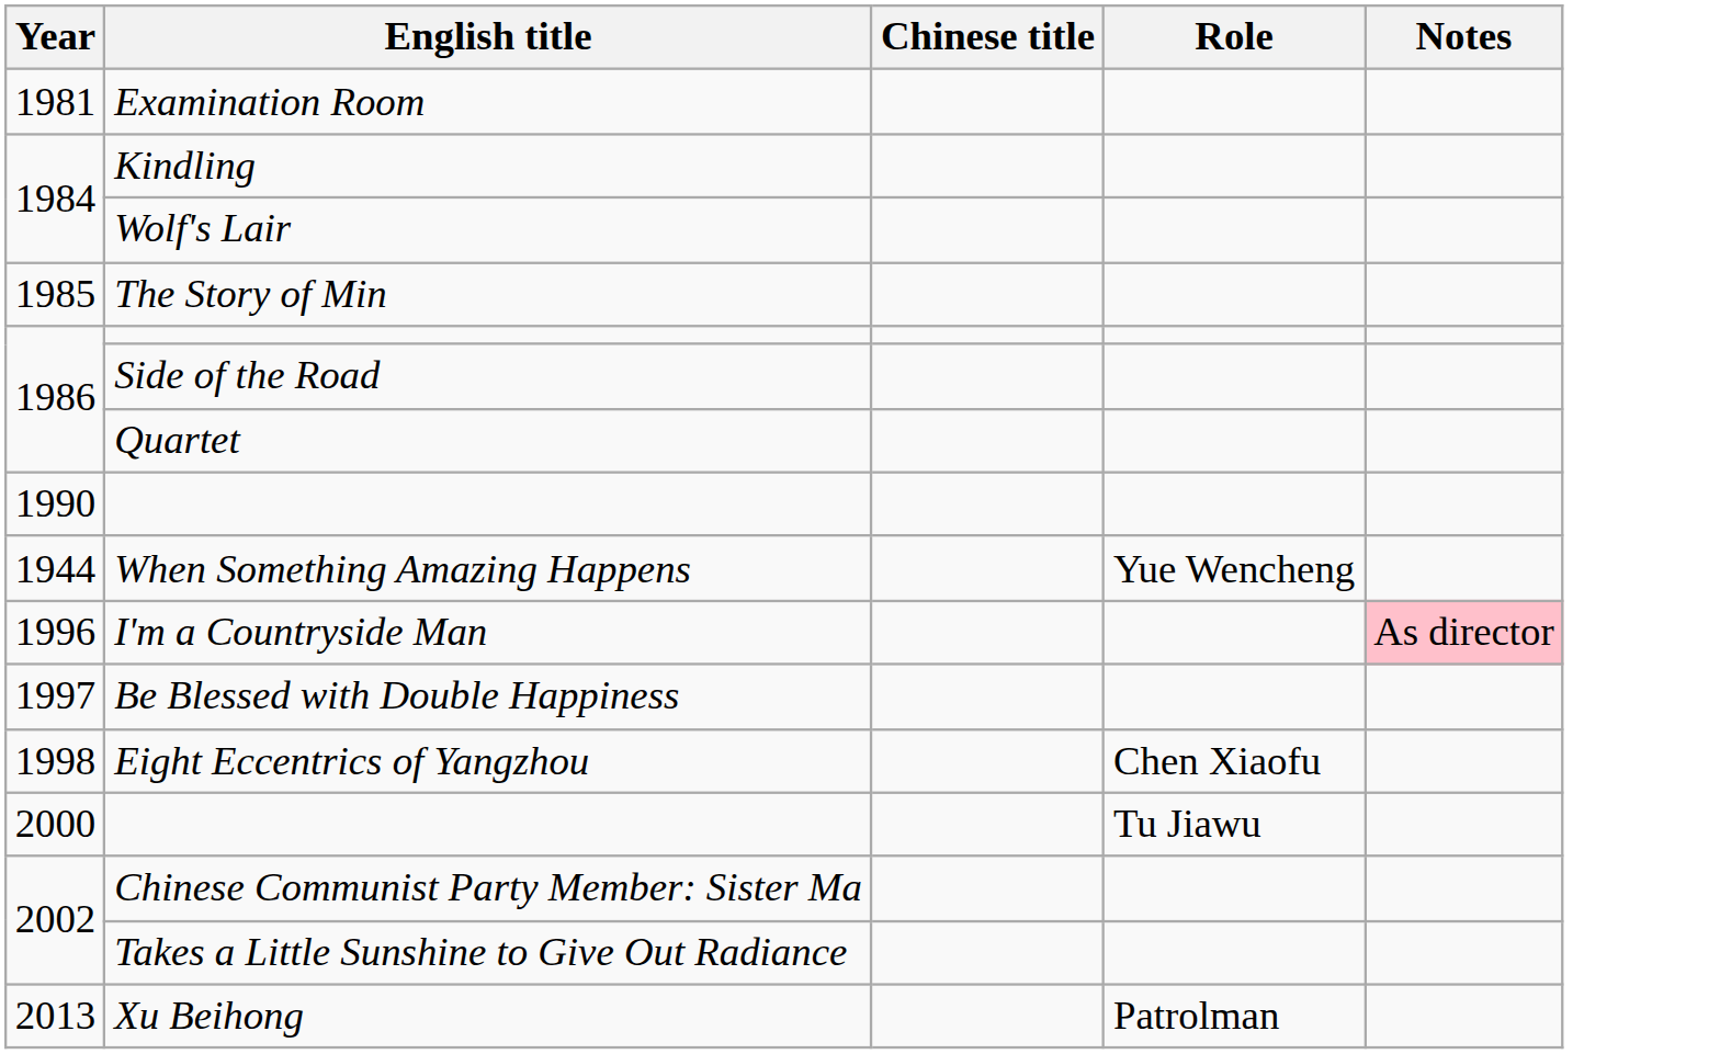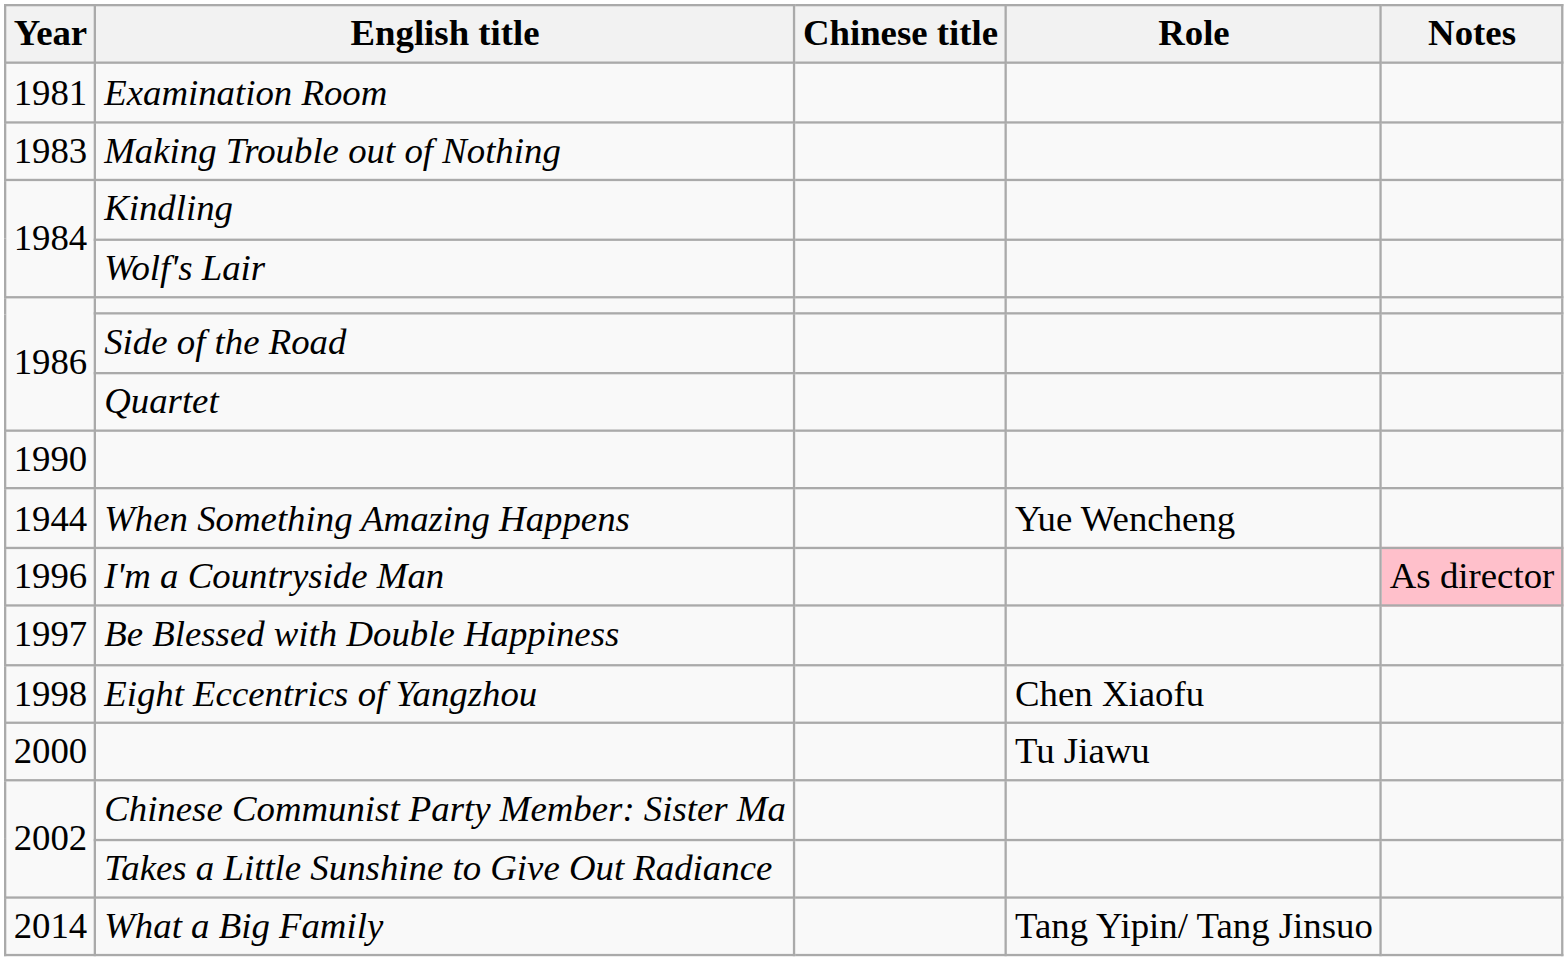+ row: 1983 | Making Trouble out of Nothing
- row: 1985 | The Story of Min
- row: 2013 | Xu Beihong | Patrolman
+ row: 2014 | What a Big Family | Tang Yipin/ Tang Jinsuo
